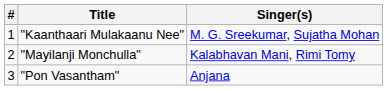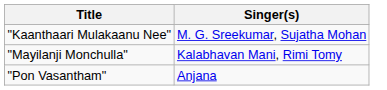- column: # | 1 | 2 | 3
